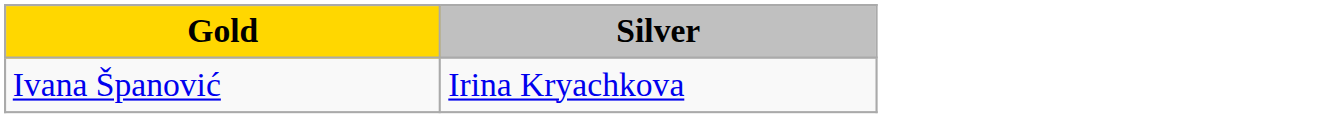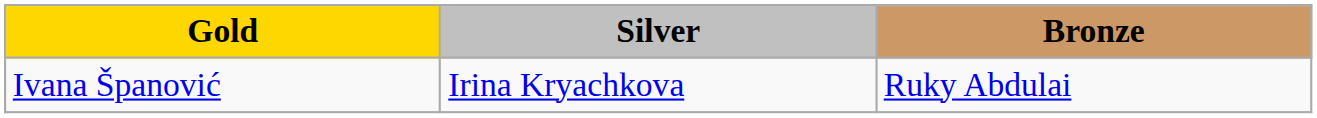+ column: Bronze | Ruky Abdulai
